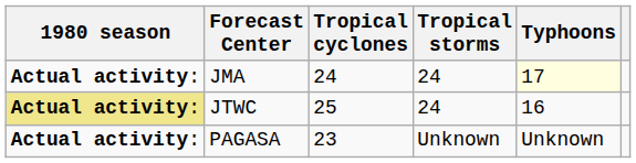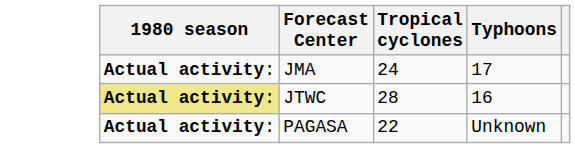- column: Tropical storms | 24 | 24 | Unknown
JMA | Typhoons: lightyellow background -> no background
JTWC | Tropical cyclones: 25 -> 28
PAGASA | Tropical cyclones: 23 -> 22
